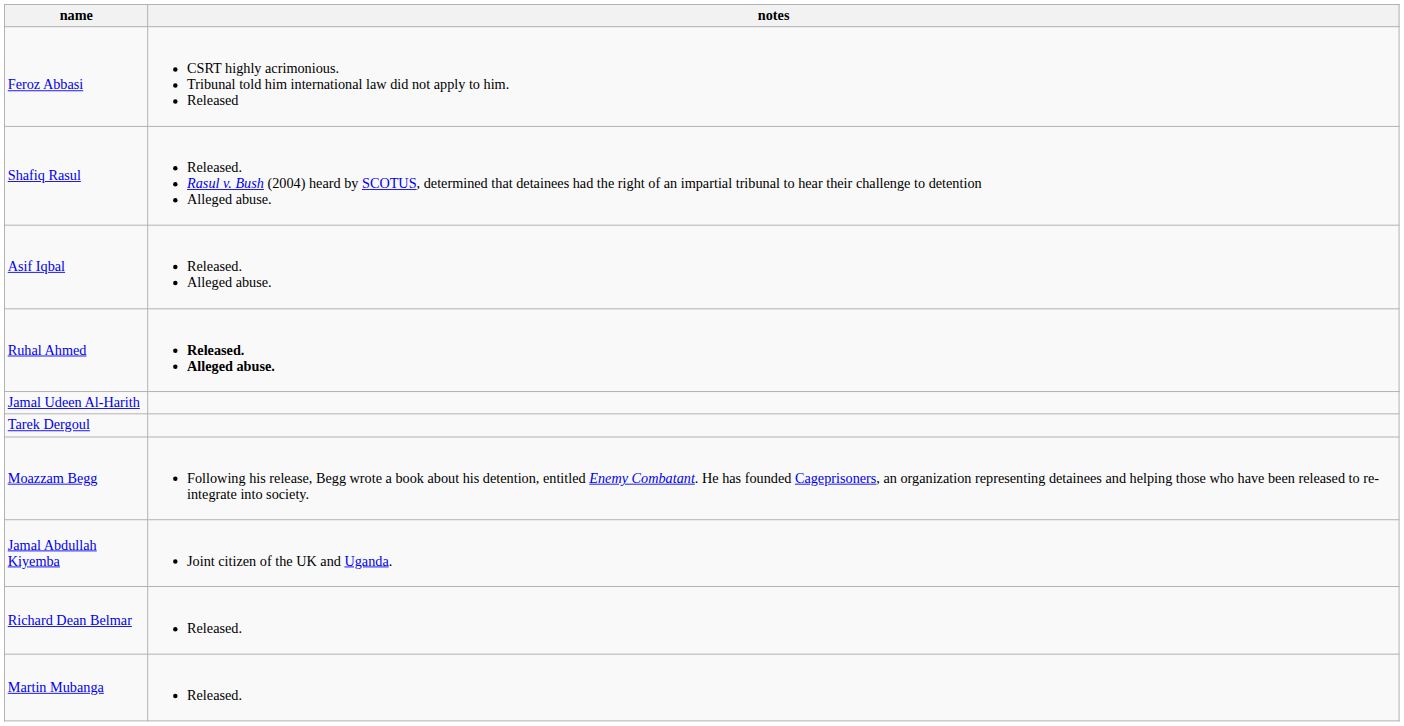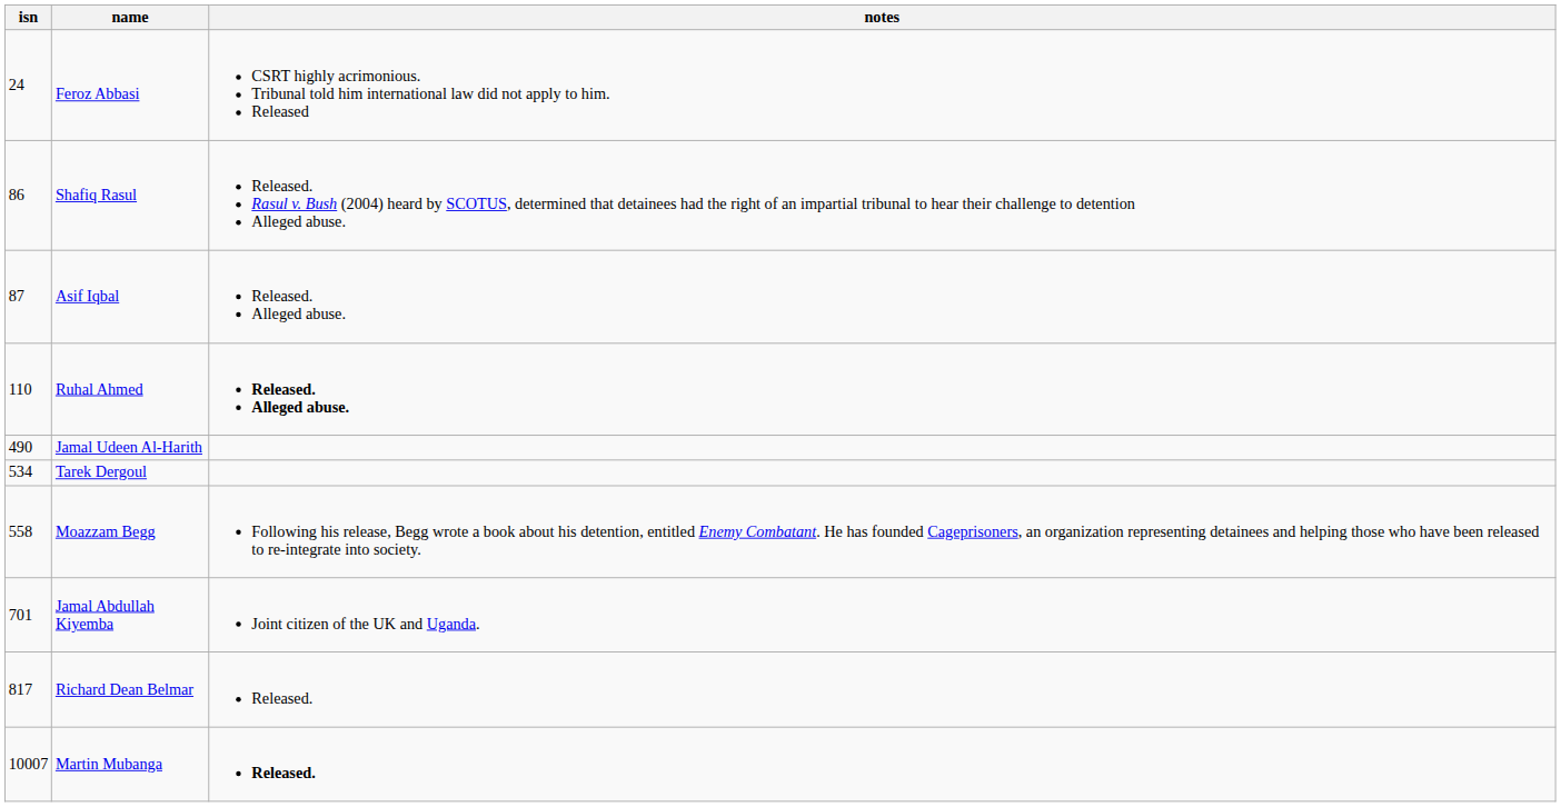+ column: isn | 24 | 86 | 87 | 110 | 490 | 534 | 558 | 701 | 817 | 10007
Martin Mubanga | notes: normal -> bold
